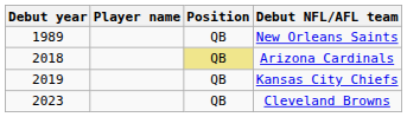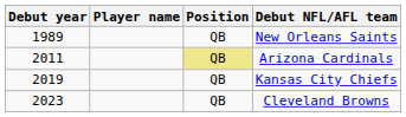Arizona Cardinals | Debut year: 2018 -> 2011
